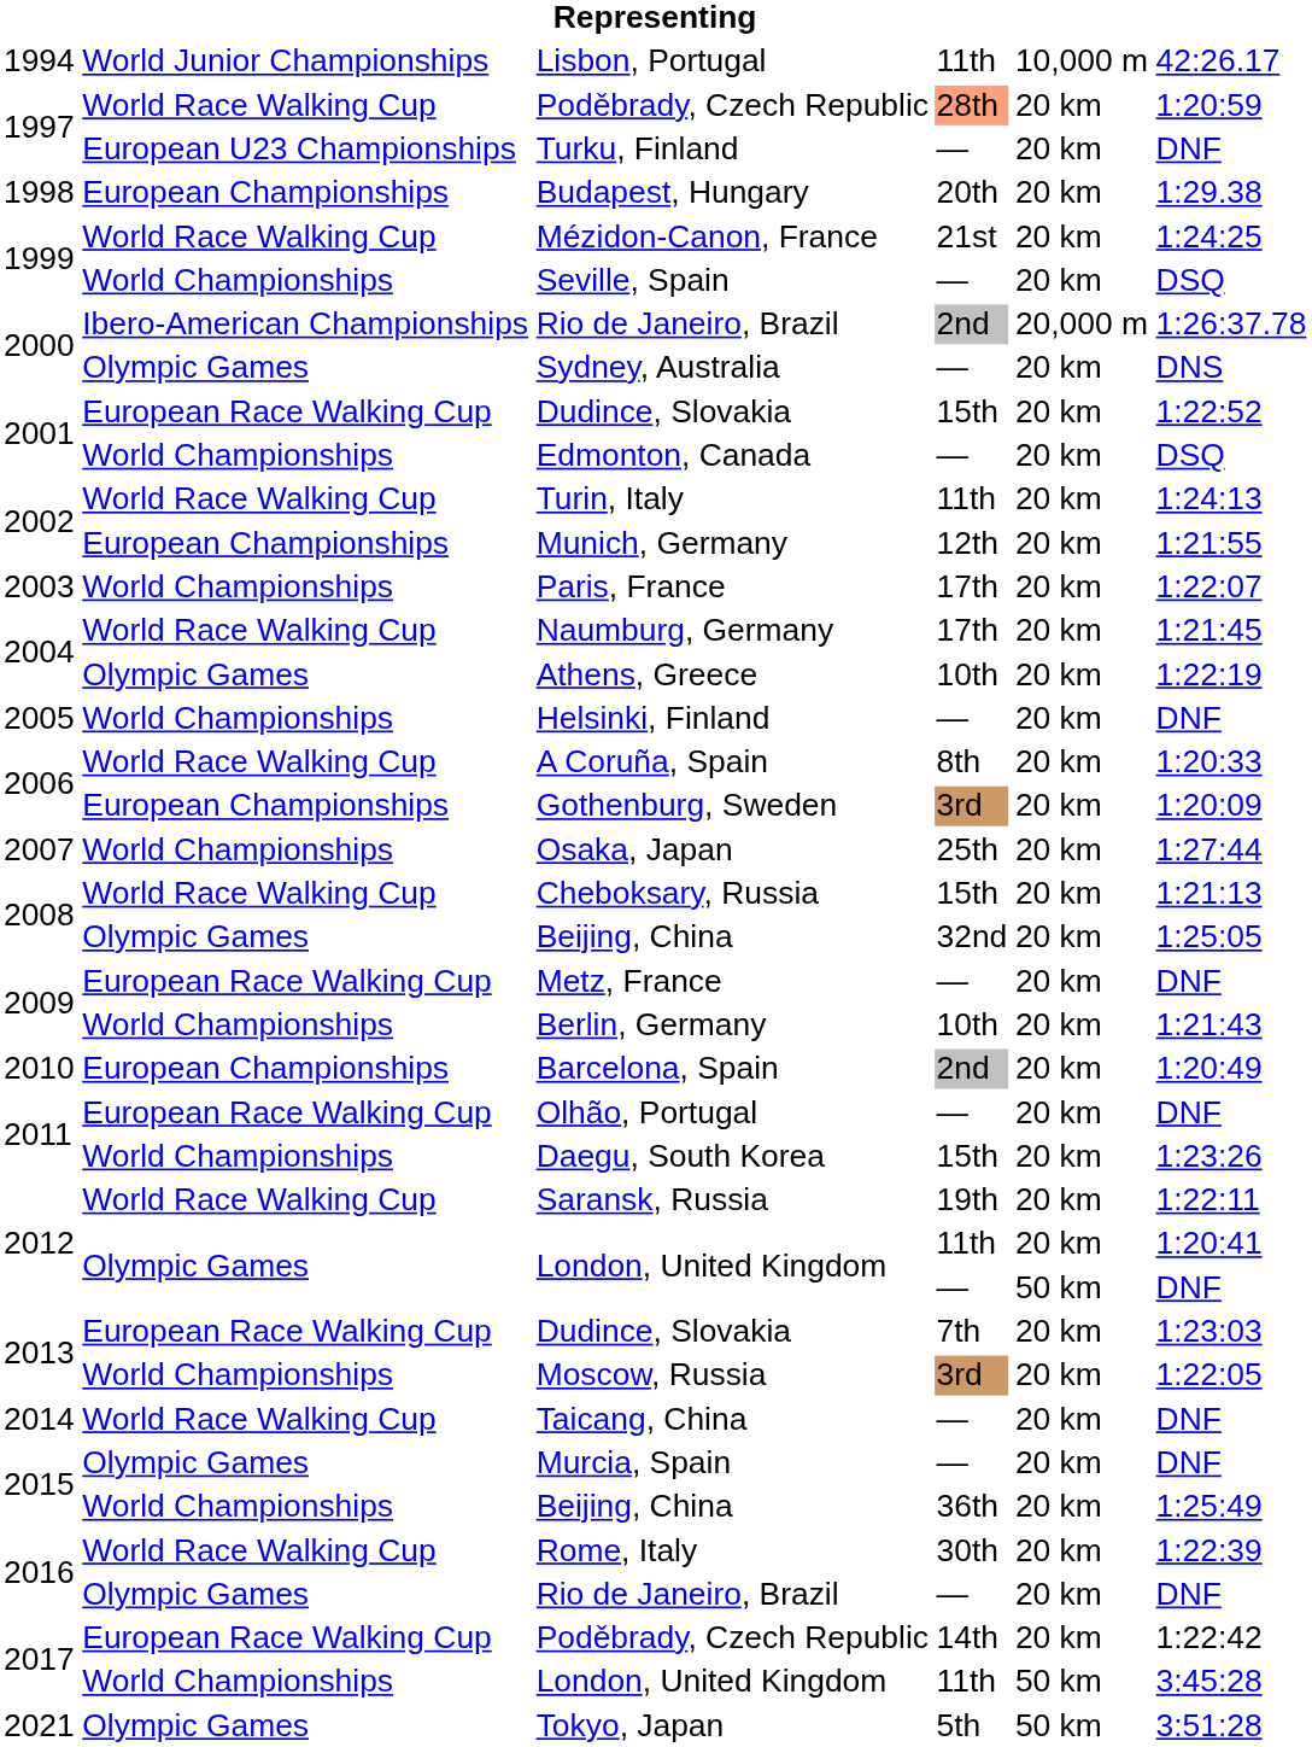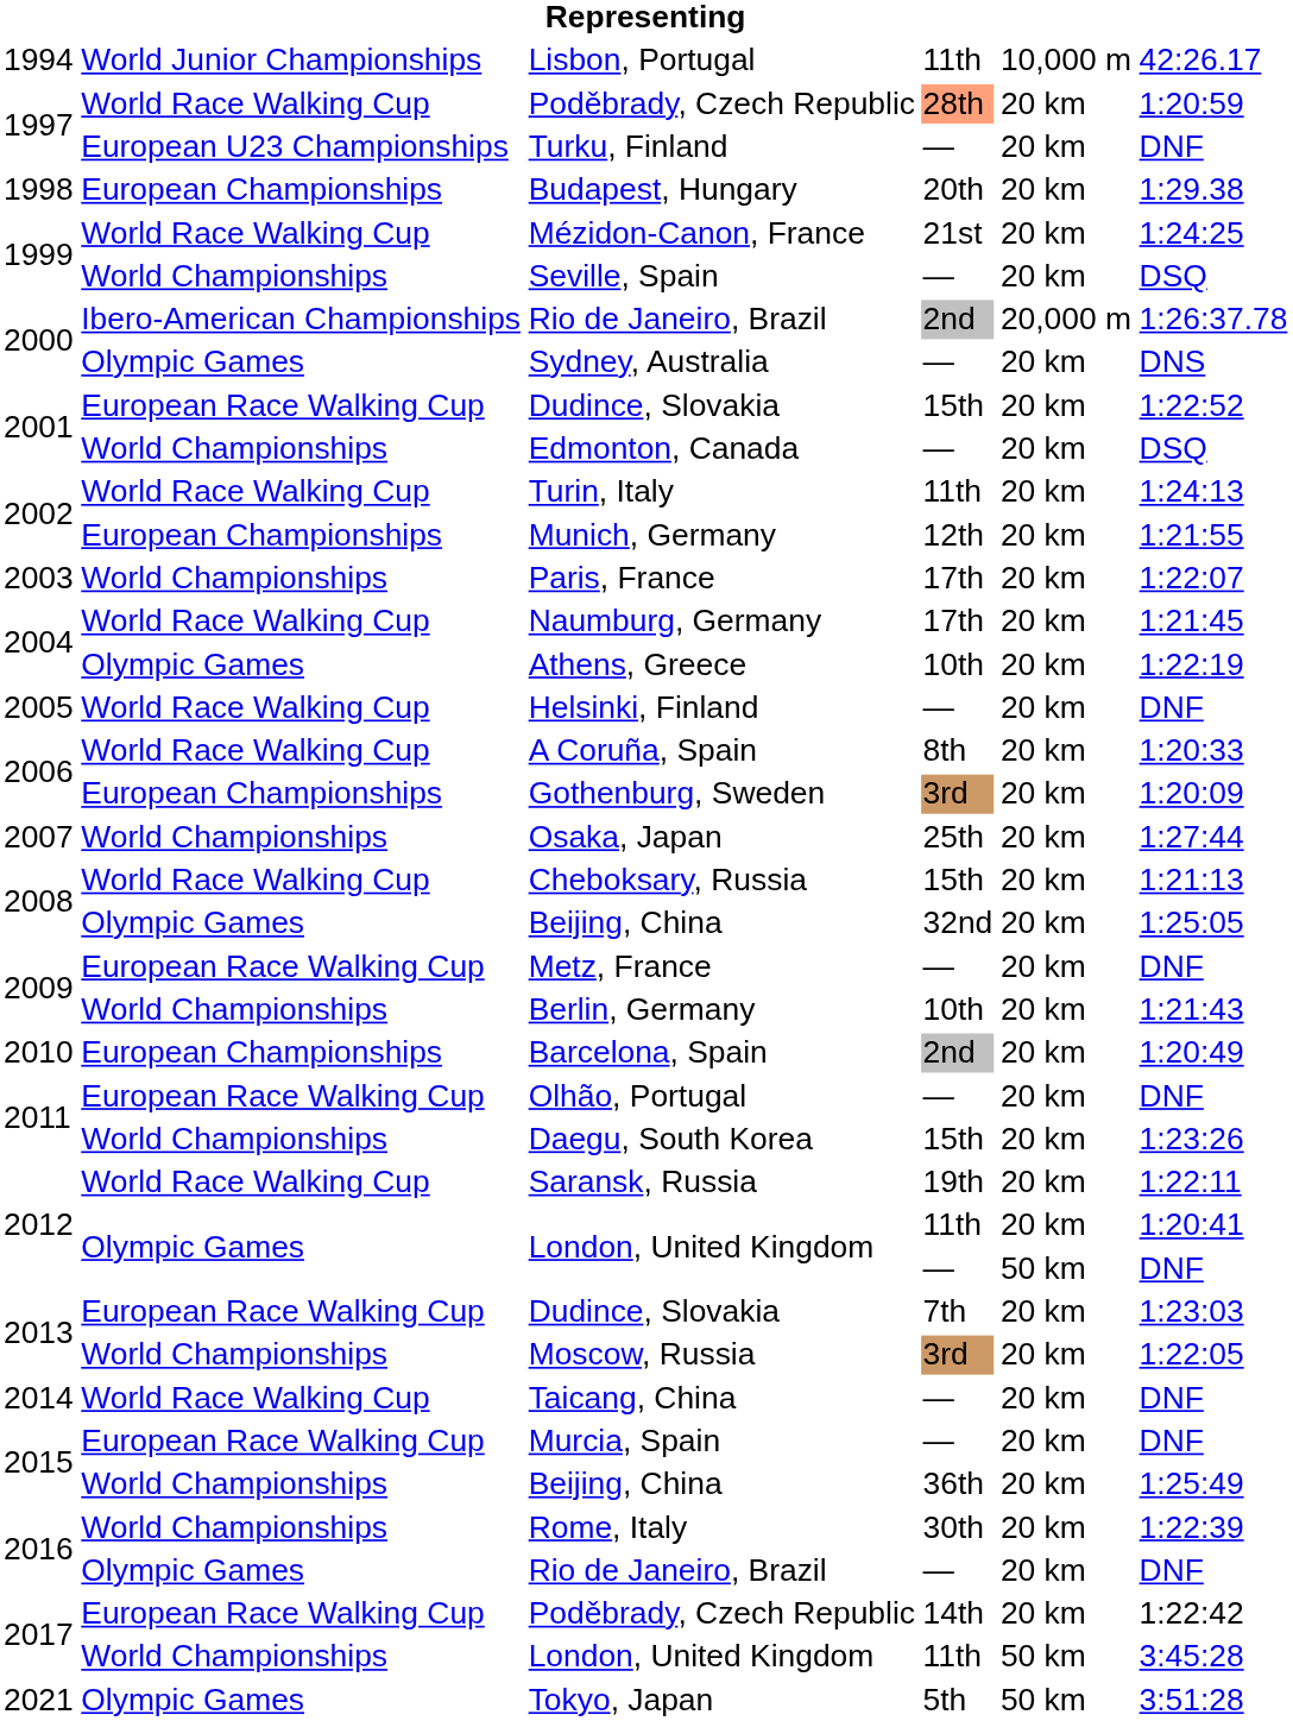Helsinki, Finland | column 2: World Championships -> World Race Walking Cup
Murcia, Spain | column 2: Olympic Games -> European Race Walking Cup
Rome, Italy | column 2: World Race Walking Cup -> World Championships
